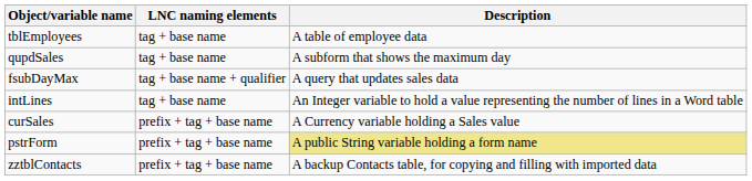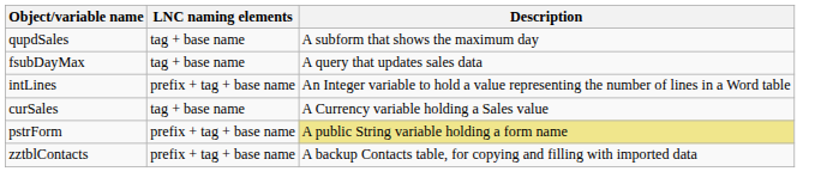- row: tblEmployees | tag + base name | A table of employee data
fsubDayMax | LNC naming elements: tag + base name + qualifier -> tag + base name
intLines | LNC naming elements: tag + base name -> prefix + tag + base name
curSales | LNC naming elements: prefix + tag + base name -> tag + base name
